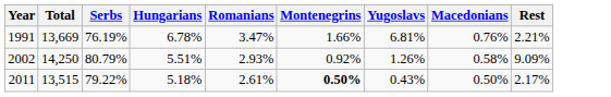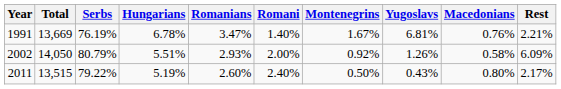+ column: Romani | 1.40% | 2.00% | 2.40%
1991 | Montenegrins: 1.66% -> 1.67%
2002 | Total: 14,250 -> 14,050
2002 | Rest: 9.09% -> 6.09%
2011 | Hungarians: 5.18% -> 5.19%
2011 | Romanians: 2.61% -> 2.60%
2011 | Montenegrins: bold -> normal
2011 | Macedonians: 0.50% -> 0.80%
